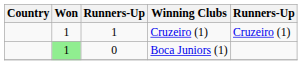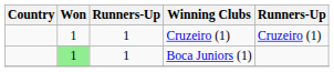Boca Juniors (1) | column 3: 0 -> 1
